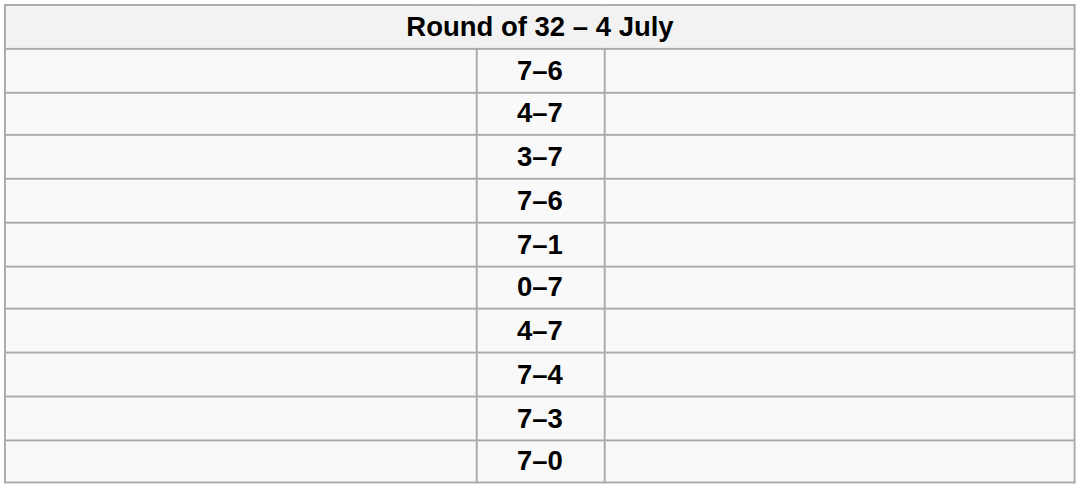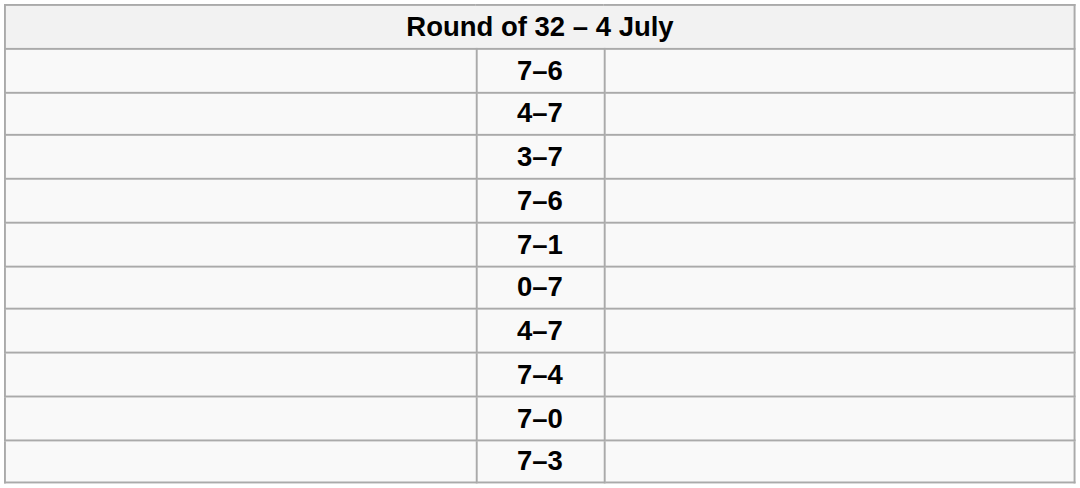rows swapped: 7–3 <-> 7–0
